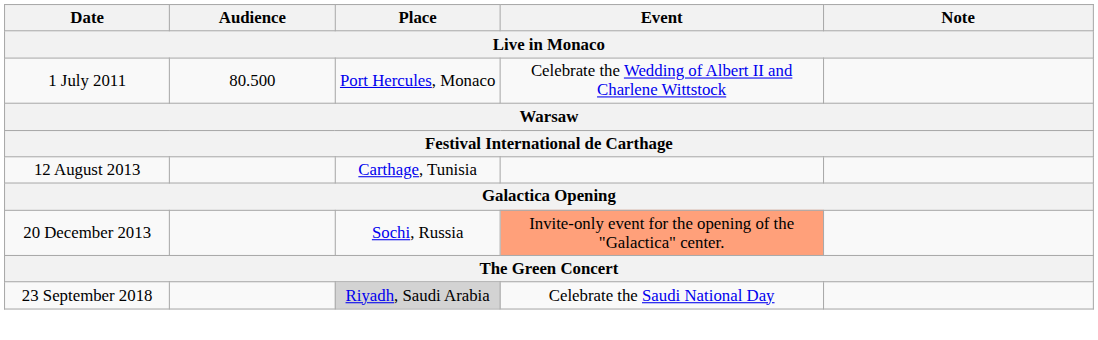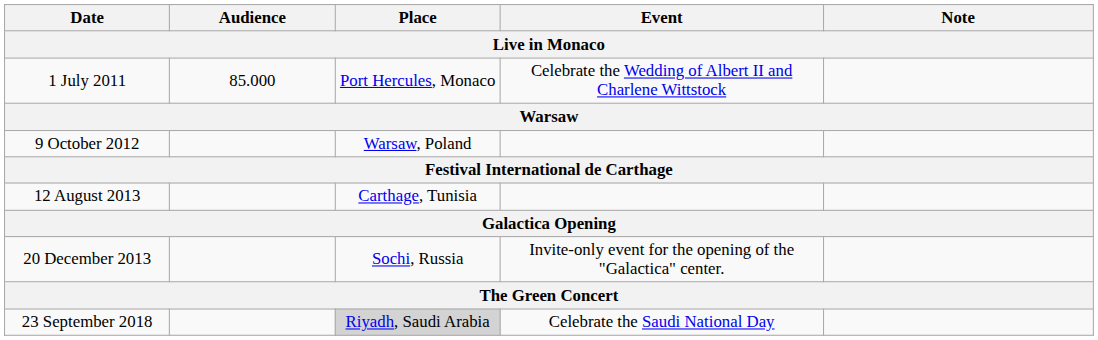1 July 2011 | Audience: 80.500 -> 85.000
+ row: 9 October 2012 | Warsaw, Poland
20 December 2013 | Event: lightsalmon background -> no background
